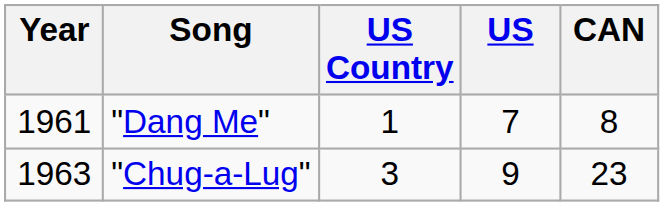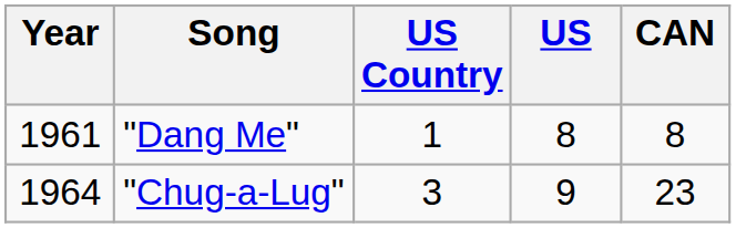"Dang Me" | US: 7 -> 8
"Chug-a-Lug" | Year: 1963 -> 1964
